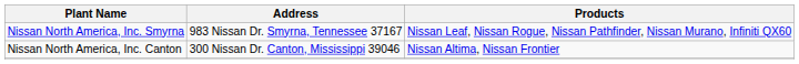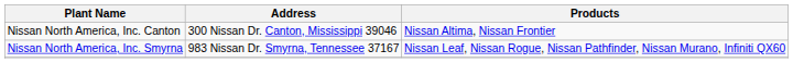rows swapped: Nissan North America, Inc. Smyrna <-> Nissan North America, Inc. Canton
